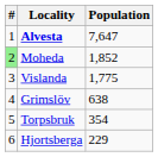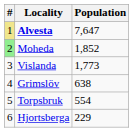Alvesta | #: no background -> khaki background
Vislanda | Population: 1,775 -> 1,773
Torpsbruk | Population: 354 -> 554
